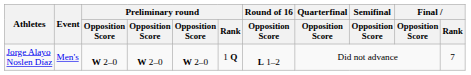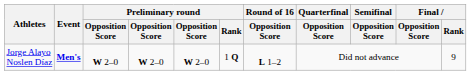Jorge Alayo Noslen Díaz | Event: normal -> bold
Jorge Alayo Noslen Díaz | Final / Rank: 7 -> 9
